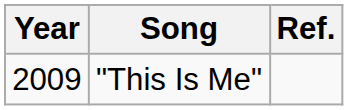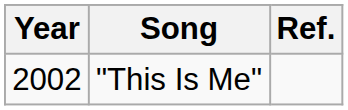"This Is Me" | Year: 2009 -> 2002
